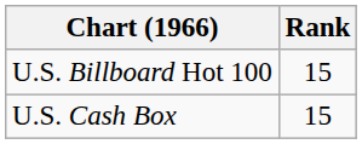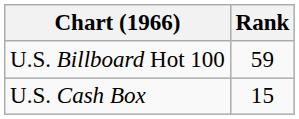U.S. Billboard Hot 100 | Rank: 15 -> 59
